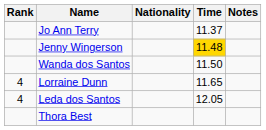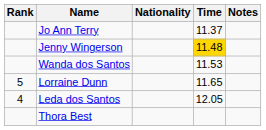Wanda dos Santos | Time: 11.50 -> 11.53
Lorraine Dunn | Rank: 4 -> 5
